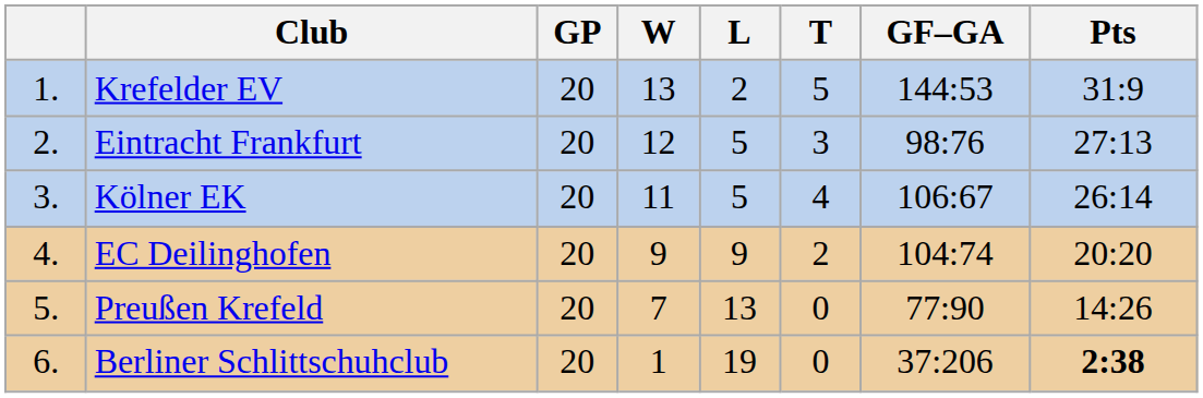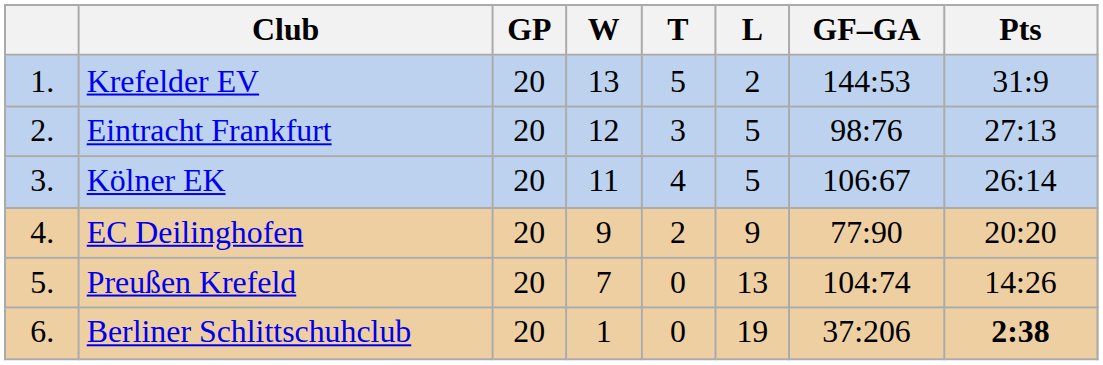columns swapped: T <-> L
EC Deilinghofen | GF–GA: 104:74 -> 77:90
Preußen Krefeld | GF–GA: 77:90 -> 104:74
